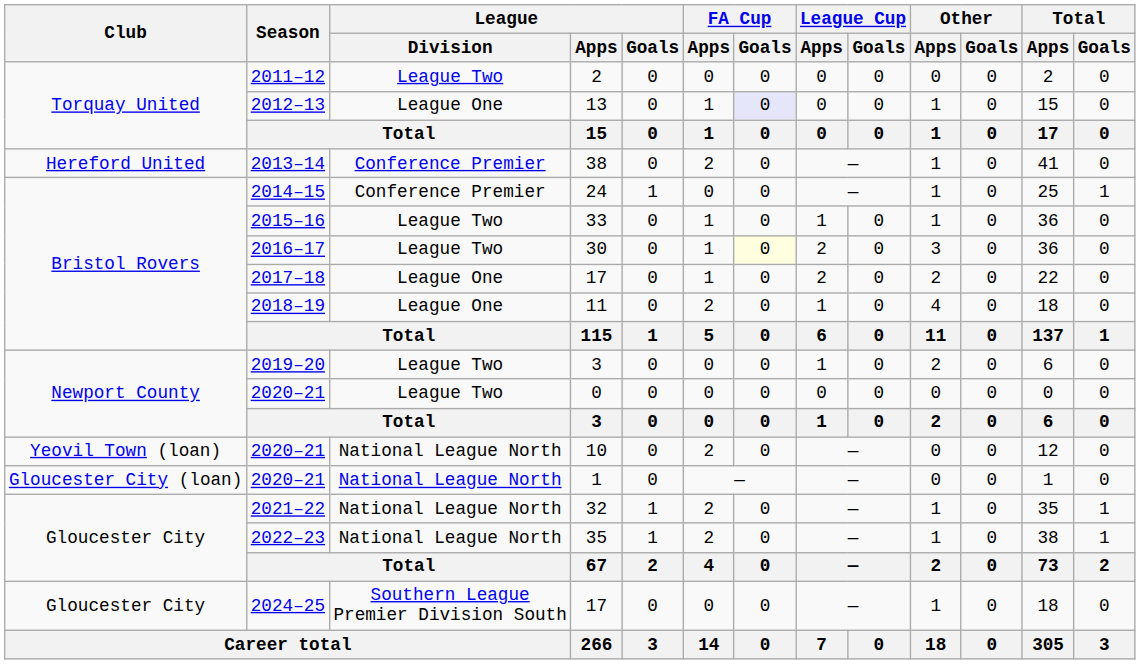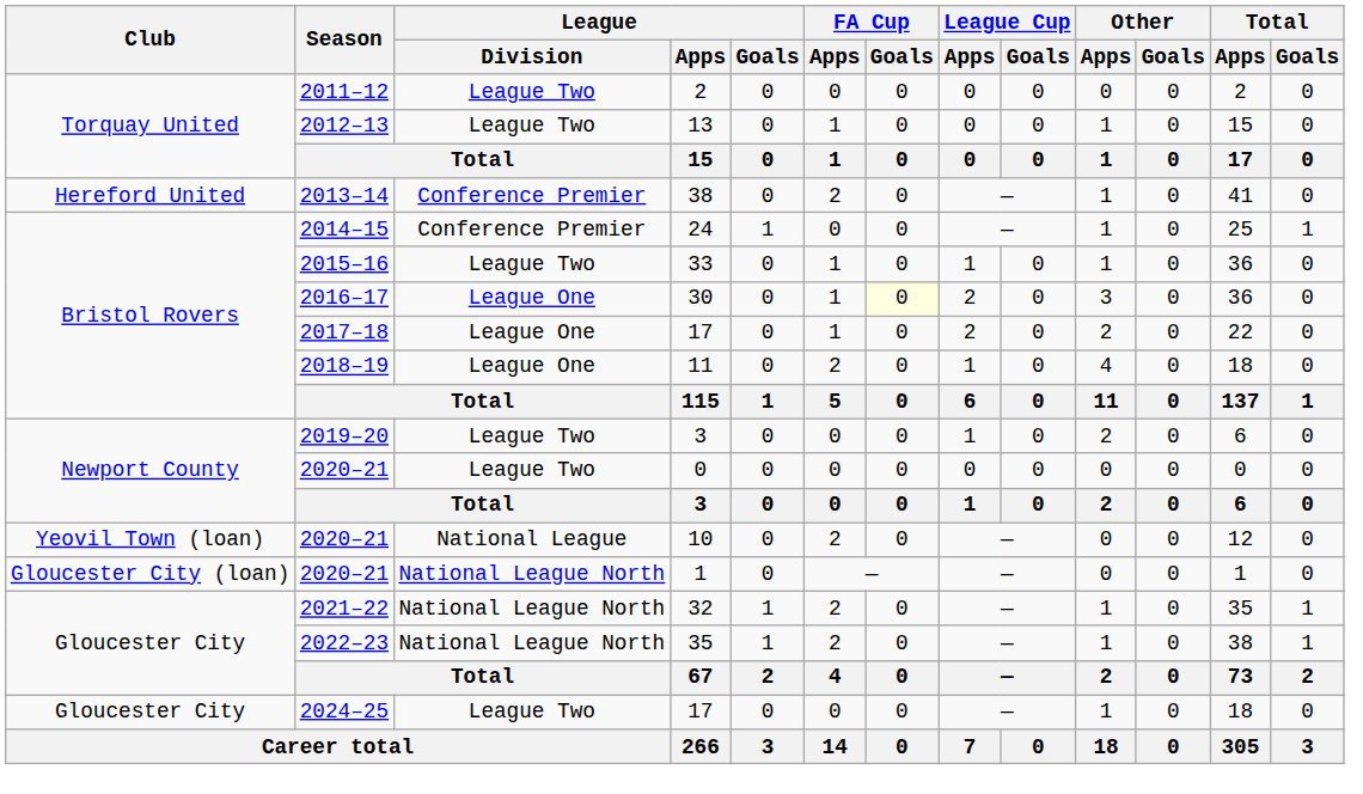13 | League / Division: League One -> League Two
13 | FA Cup / Goals: lavender background -> no background
30 | League / Division: League Two -> League One
10 | League / Division: National League North -> National League
2024–25 / 17 | League / Division: Southern League Premier Division South -> League Two
